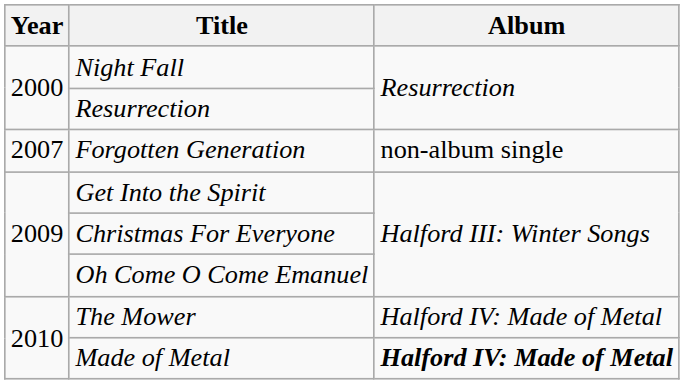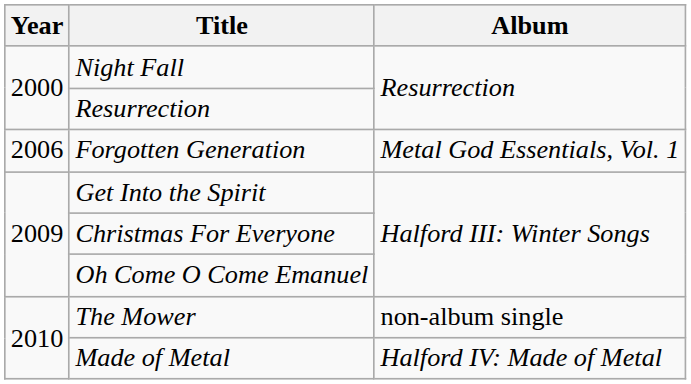Forgotten Generation | Year: 2007 -> 2006
Forgotten Generation | Album: non-album single -> Metal God Essentials, Vol. 1
The Mower | Album: Halford IV: Made of Metal -> non-album single
Made of Metal | Album: bold -> normal
